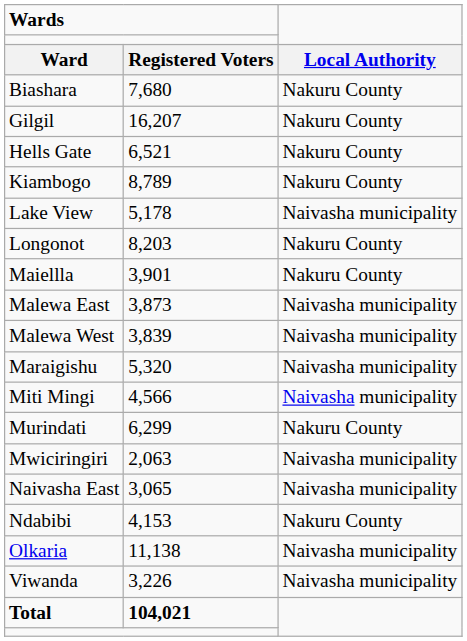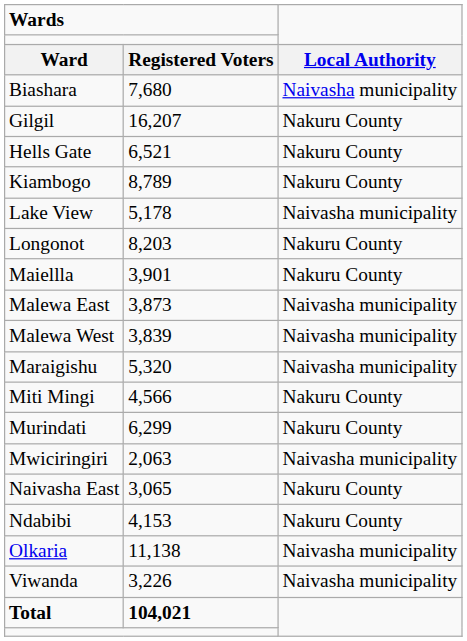Biashara | column 3: Nakuru County -> Naivasha municipality
Miti Mingi | column 3: Naivasha municipality -> Nakuru County
Naivasha East | column 3: Naivasha municipality -> Nakuru County
